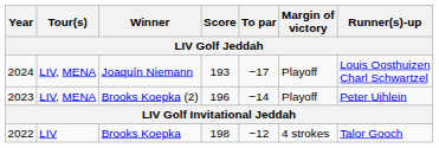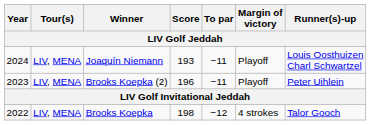Joaquín Niemann | To par: −17 -> −11
Brooks Koepka (2) | To par: −14 -> −11
Brooks Koepka | Tour(s): LIV -> LIV, MENA
